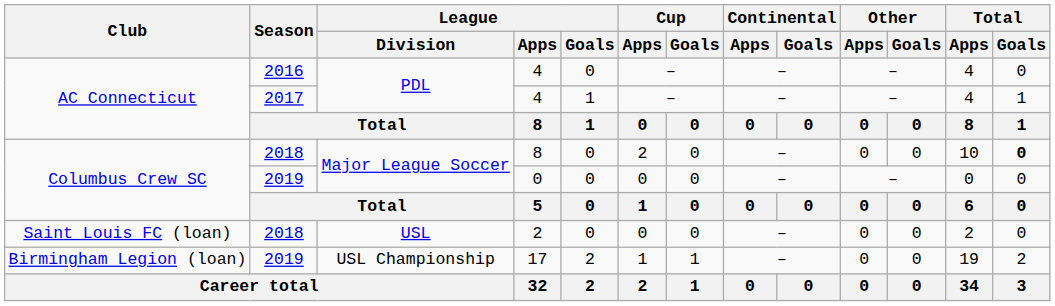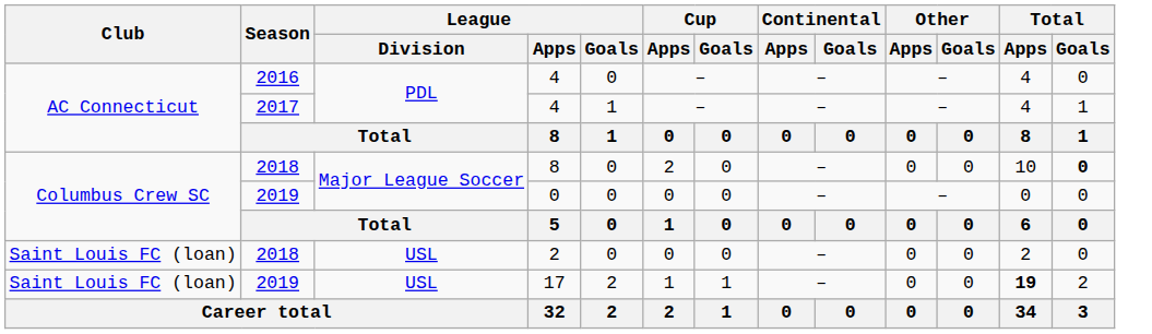17 | Club: Birmingham Legion (loan) -> Saint Louis FC (loan)
17 | League / Division: USL Championship -> USL
17 | Total / Apps: normal -> bold
